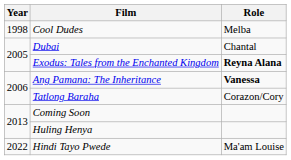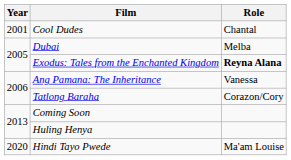Cool Dudes | Year: 1998 -> 2001
Cool Dudes | Role: Melba -> Chantal
Dubai | Role: Chantal -> Melba
Ang Pamana: The Inheritance | Role: bold -> normal
Hindi Tayo Pwede | Year: 2022 -> 2020
